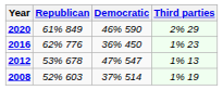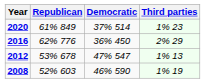2020 | Democratic: 46% 590 -> 37% 514
2020 | Third parties: 2% 29 -> 1% 23
2016 | Third parties: 1% 23 -> 2% 29
2008 | Democratic: 37% 514 -> 46% 590
